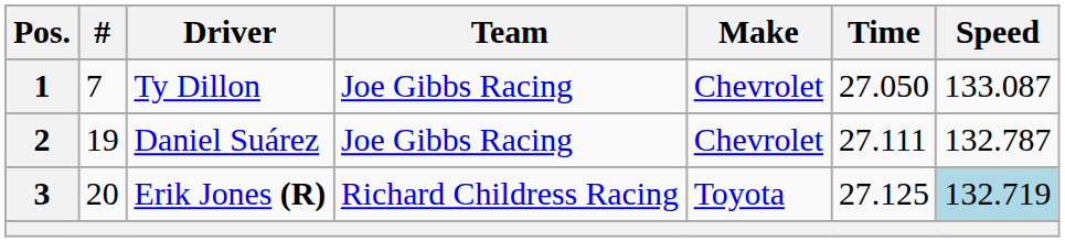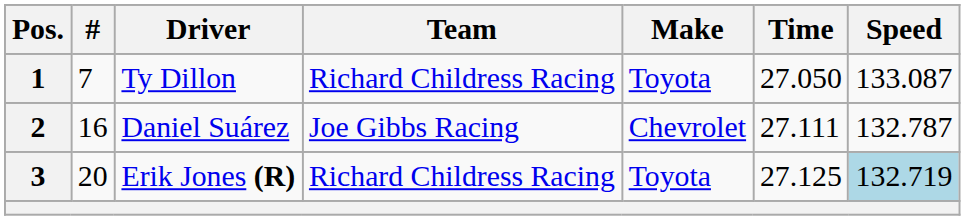Ty Dillon | Team: Joe Gibbs Racing -> Richard Childress Racing
Ty Dillon | Make: Chevrolet -> Toyota
Daniel Suárez | #: 19 -> 16
